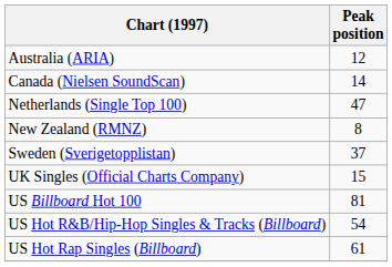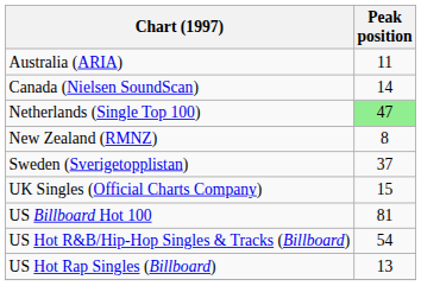Australia (ARIA) | Peak position: 12 -> 11
Netherlands (Single Top 100) | Peak position: no background -> lightgreen background
US Hot Rap Singles (Billboard) | Peak position: 61 -> 13
